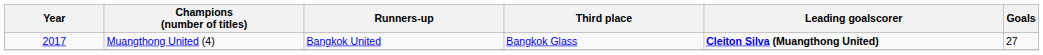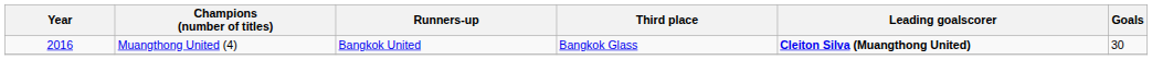Muangthong United (4) | Year: 2017 -> 2016
Muangthong United (4) | Goals: 27 -> 30
